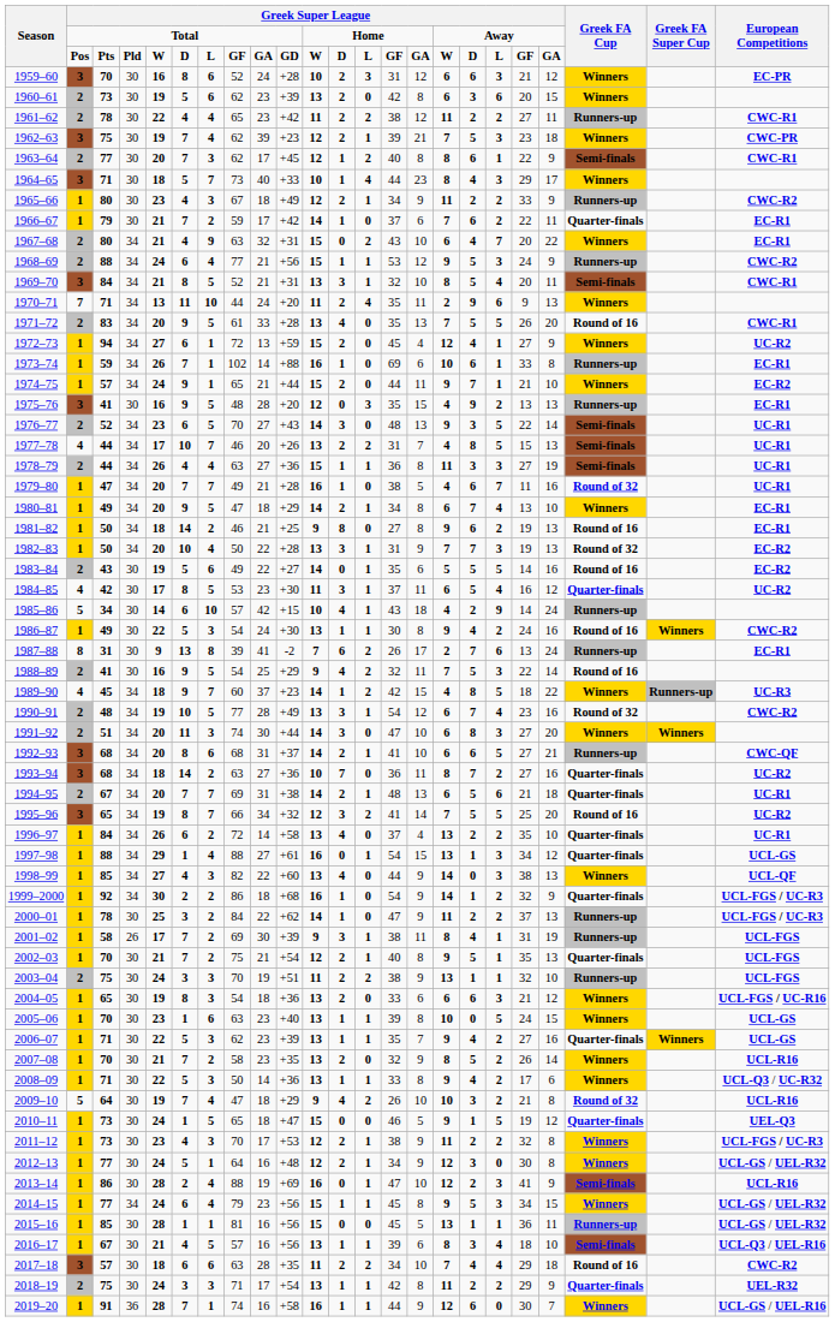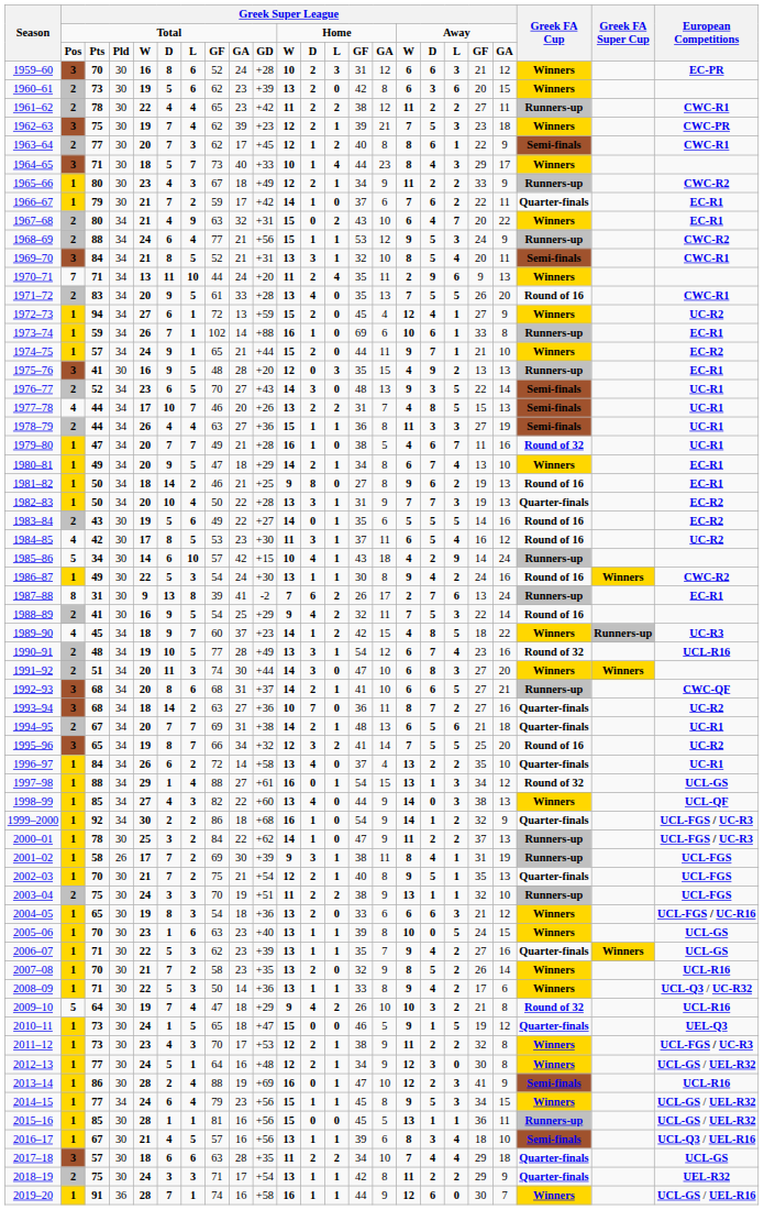1982–83 | Greek FA Cup: Round of 32 -> Quarter-finals
1984–85 | Greek FA Cup: Quarter-finals -> Round of 16
1990–91 | European Competitions: CWC-R2 -> UCL-R16
1997–98 | Greek FA Cup: Quarter-finals -> Round of 32
2017–18 | Greek FA Cup: Round of 16 -> Quarter-finals
2017–18 | European Competitions: CWC-R2 -> UCL-GS
